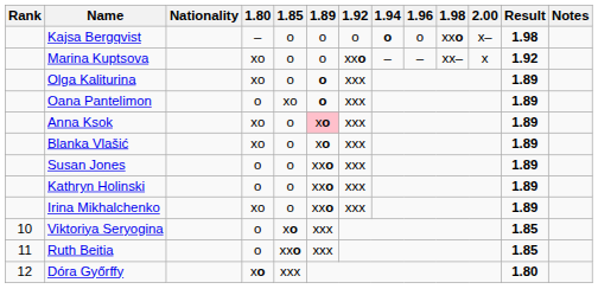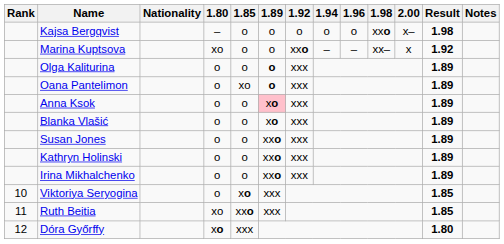Kajsa Bergqvist | 1.94: bold -> normal
Olga Kaliturina | 1.80: xo -> o
Anna Ksok | 1.80: xo -> o
Blanka Vlašić | 1.80: xo -> o
Irina Mikhalchenko | 1.80: xo -> o
Ruth Beitia | 1.80: o -> xo
